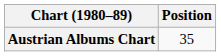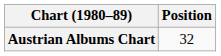Austrian Albums Chart | Position: 35 -> 32
